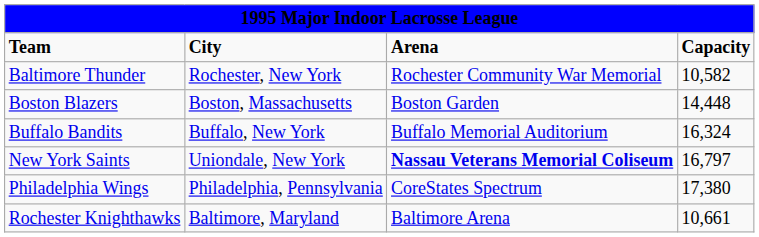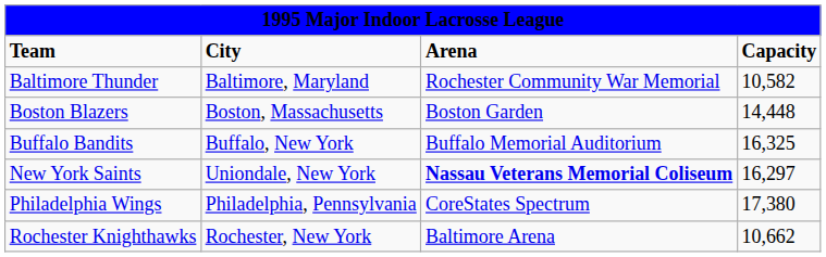Baltimore Thunder | column 2: Rochester, New York -> Baltimore, Maryland
Buffalo Bandits | column 4: 16,324 -> 16,325
New York Saints | column 4: 16,797 -> 16,297
Rochester Knighthawks | column 2: Baltimore, Maryland -> Rochester, New York
Rochester Knighthawks | column 4: 10,661 -> 10,662
